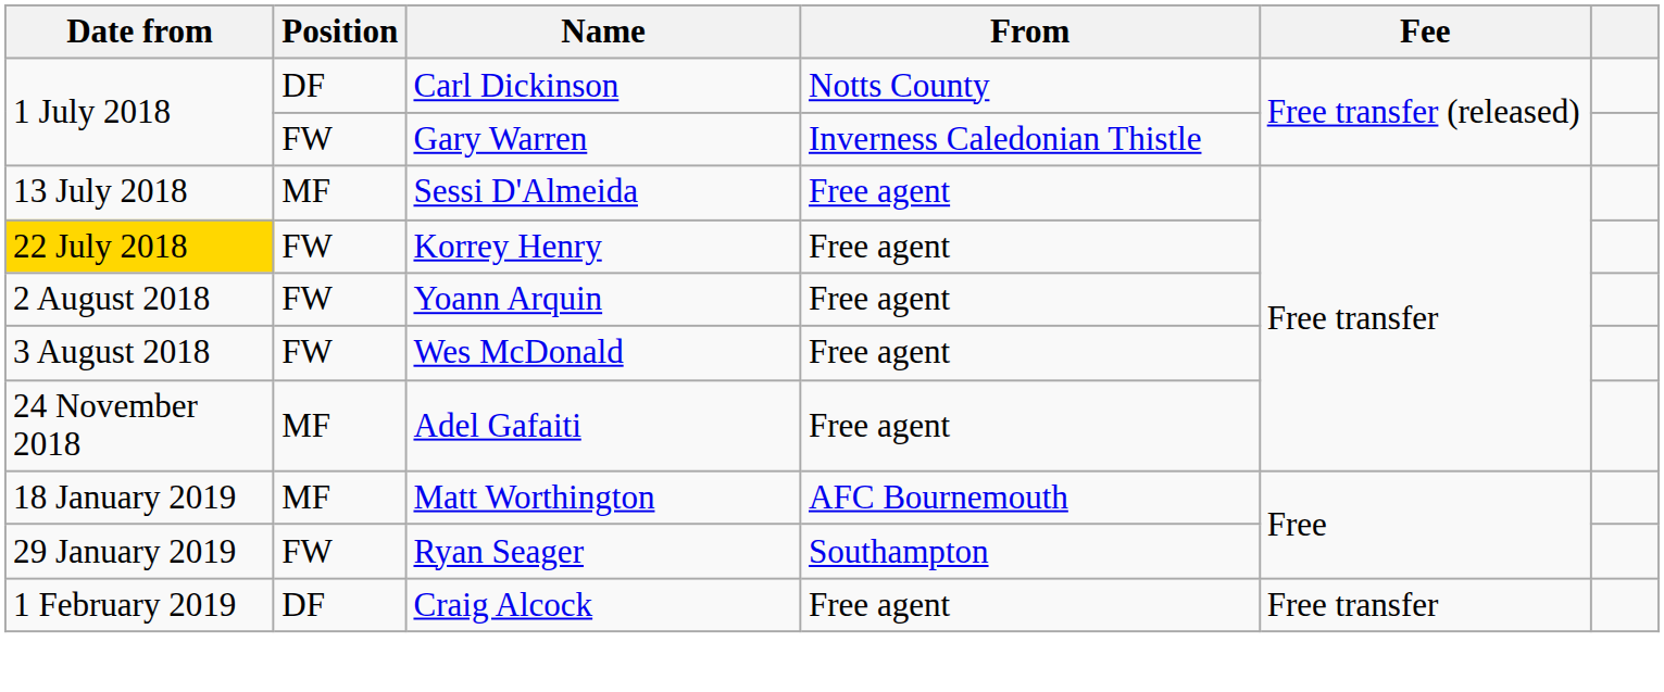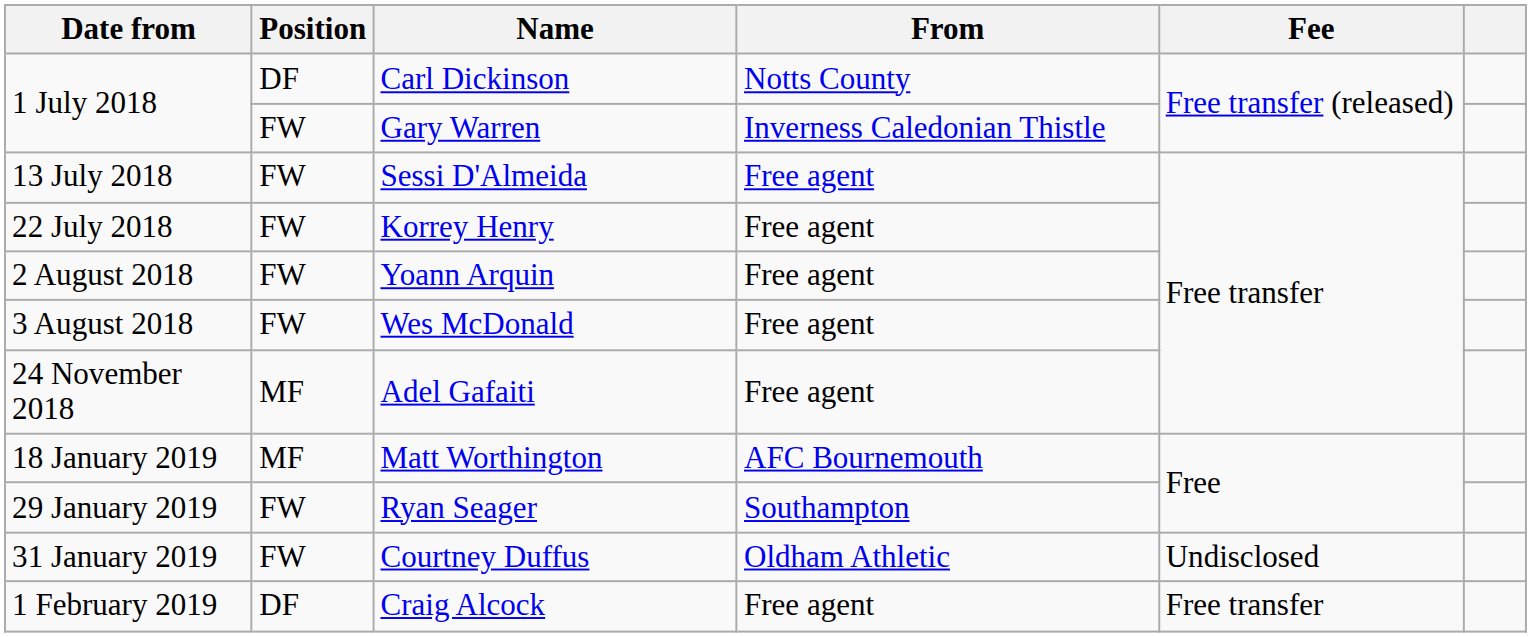Sessi D'Almeida | Position: MF -> FW
Korrey Henry | Date from: gold background -> no background
+ row: 31 January 2019 | FW | Courtney Duffus | Oldham Athletic | Undisclosed
